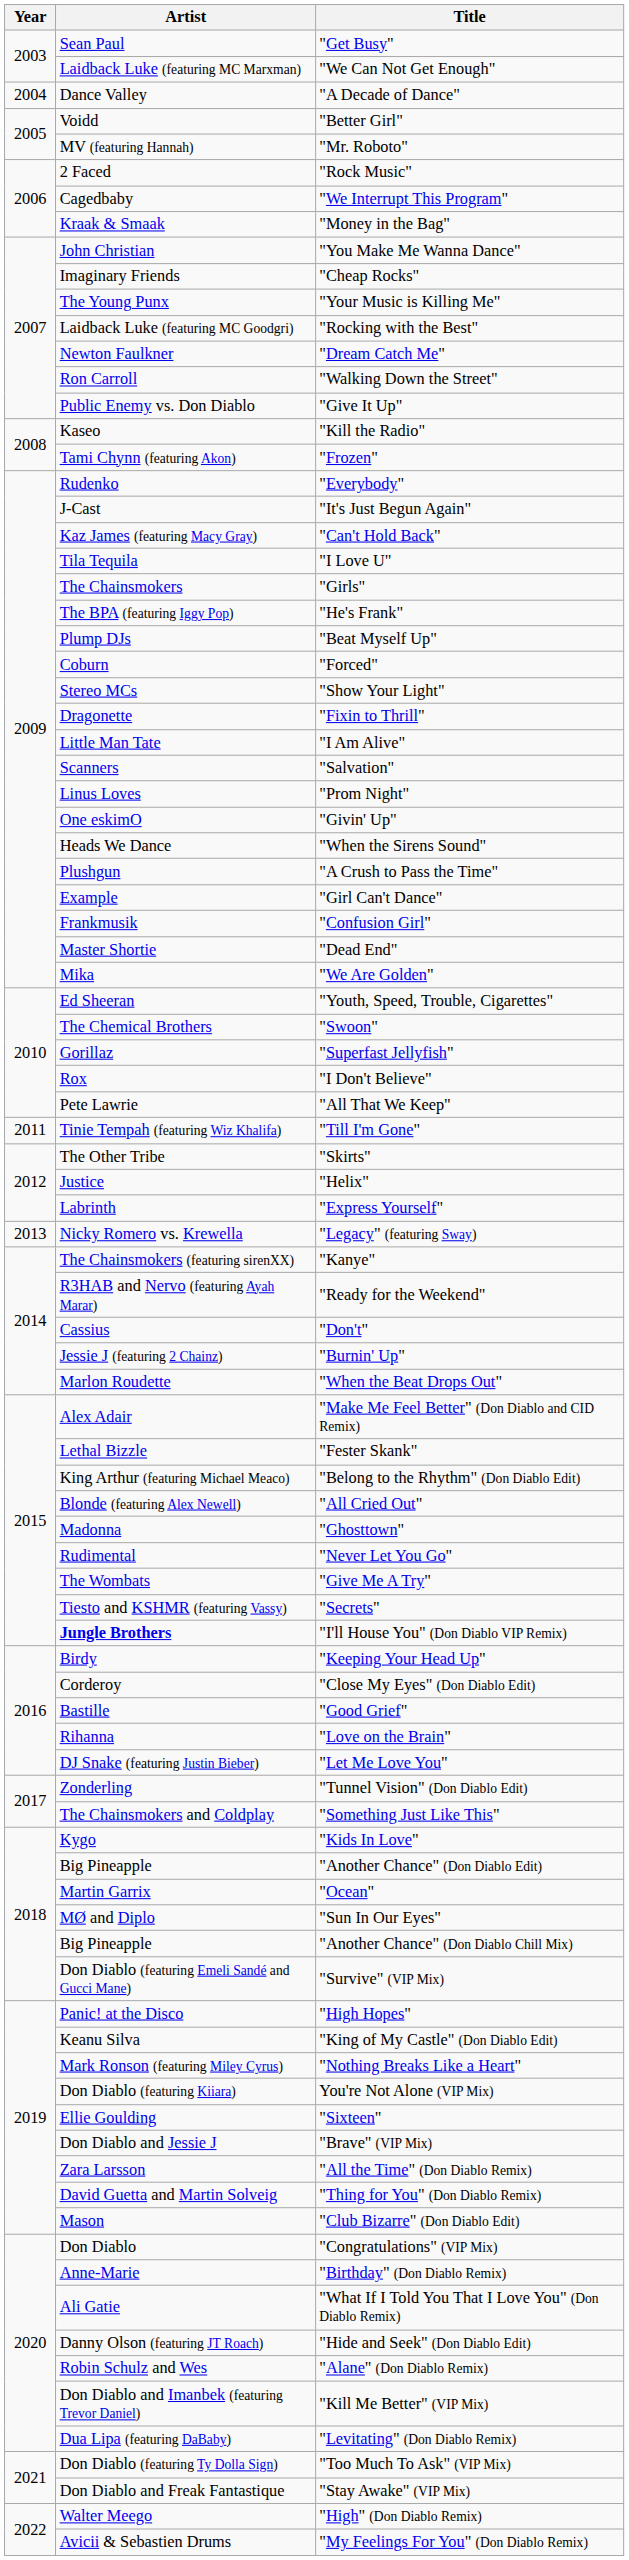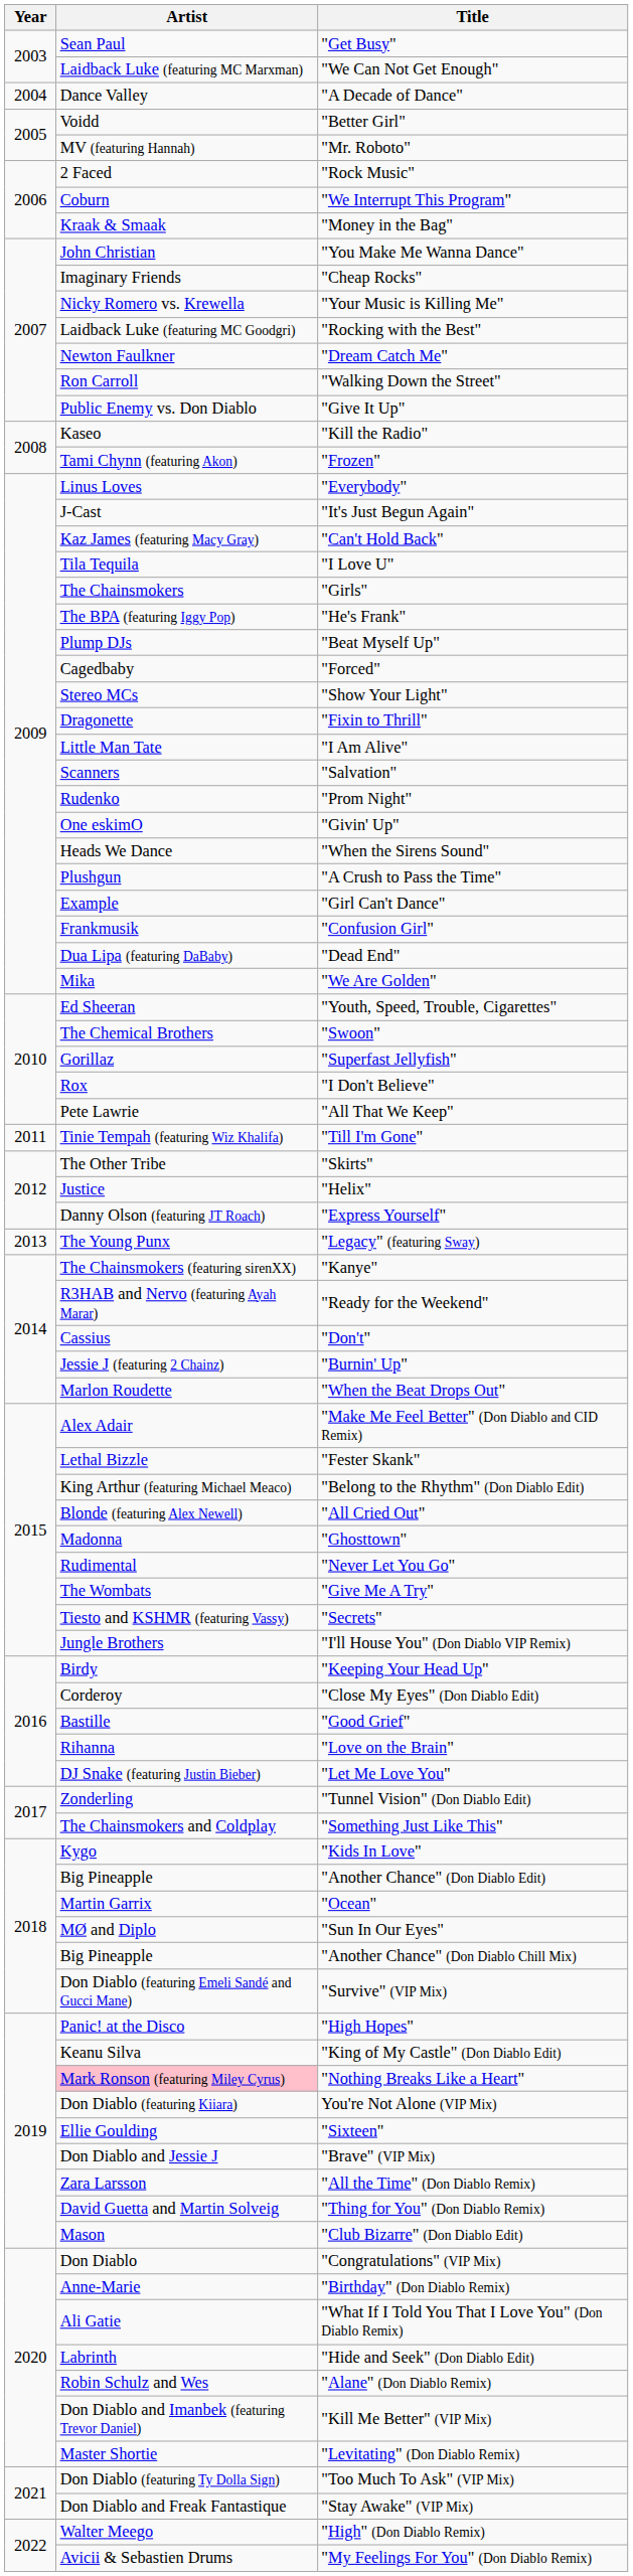"We Interrupt This Program" | Artist: Cagedbaby -> Coburn
"Your Music is Killing Me" | Artist: The Young Punx -> Nicky Romero vs. Krewella
"Everybody" | Artist: Rudenko -> Linus Loves
"Forced" | Artist: Coburn -> Cagedbaby
"Prom Night" | Artist: Linus Loves -> Rudenko
"Dead End" | Artist: Master Shortie -> Dua Lipa (featuring DaBaby)
"Express Yourself" | Artist: Labrinth -> Danny Olson (featuring JT Roach)
"Legacy" (featuring Sway) | Artist: Nicky Romero vs. Krewella -> The Young Punx
"I'll House You" (Don Diablo VIP Remix) | Artist: bold -> normal
"Nothing Breaks Like a Heart" | Artist: no background -> pink background
"Hide and Seek" (Don Diablo Edit) | Artist: Danny Olson (featuring JT Roach) -> Labrinth
"Levitating" (Don Diablo Remix) | Artist: Dua Lipa (featuring DaBaby) -> Master Shortie
